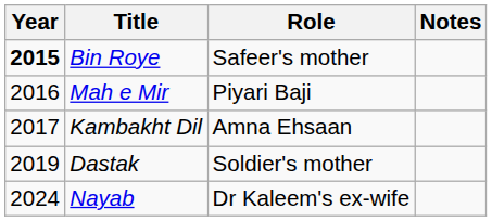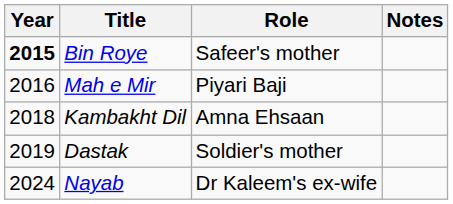Kambakht Dil | Year: 2017 -> 2018
